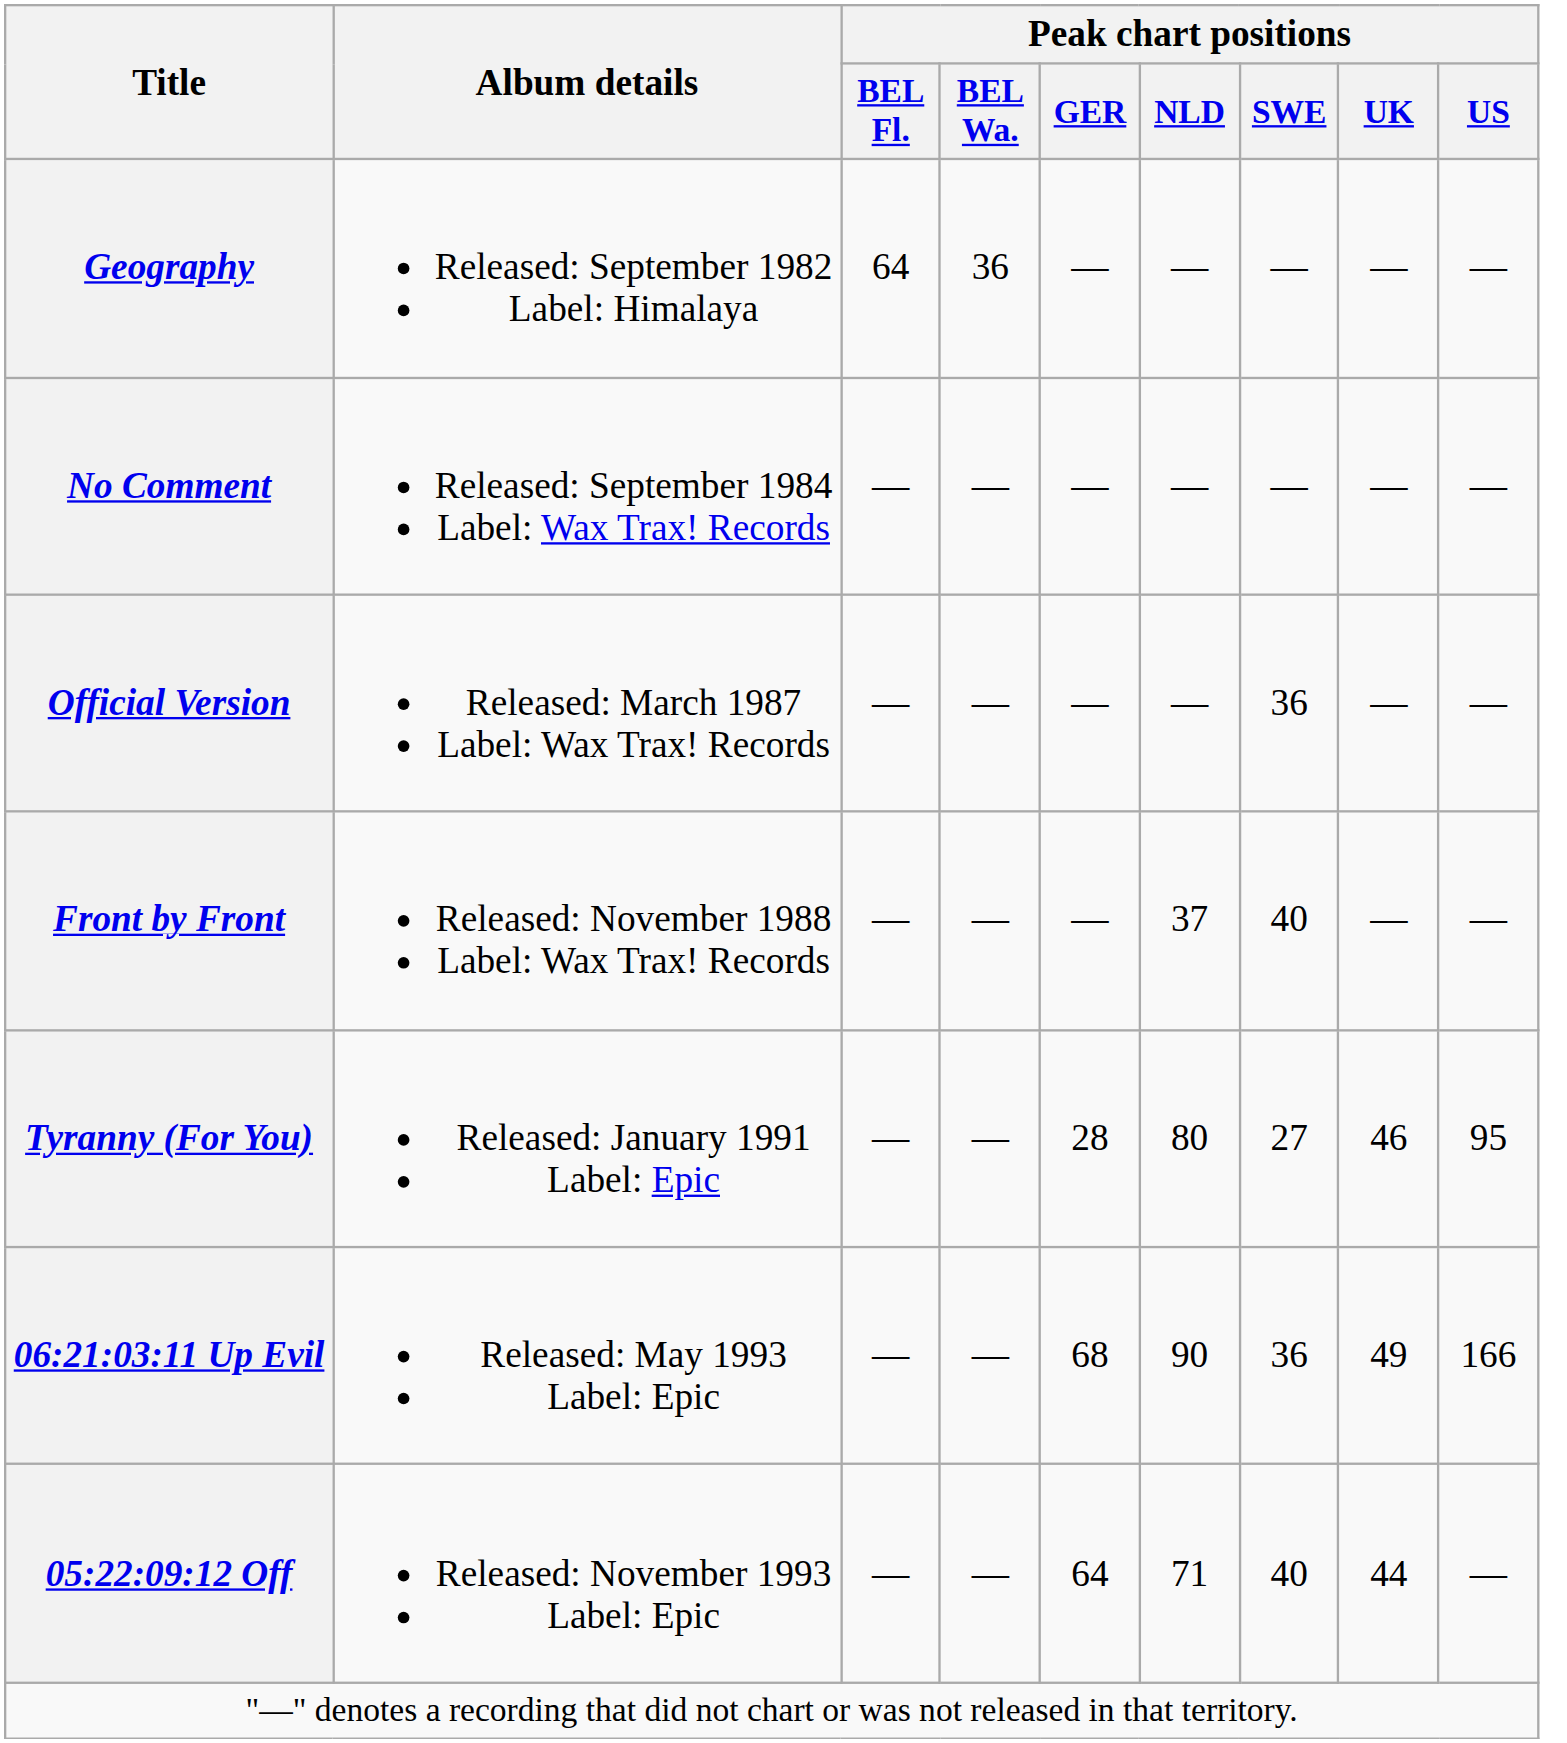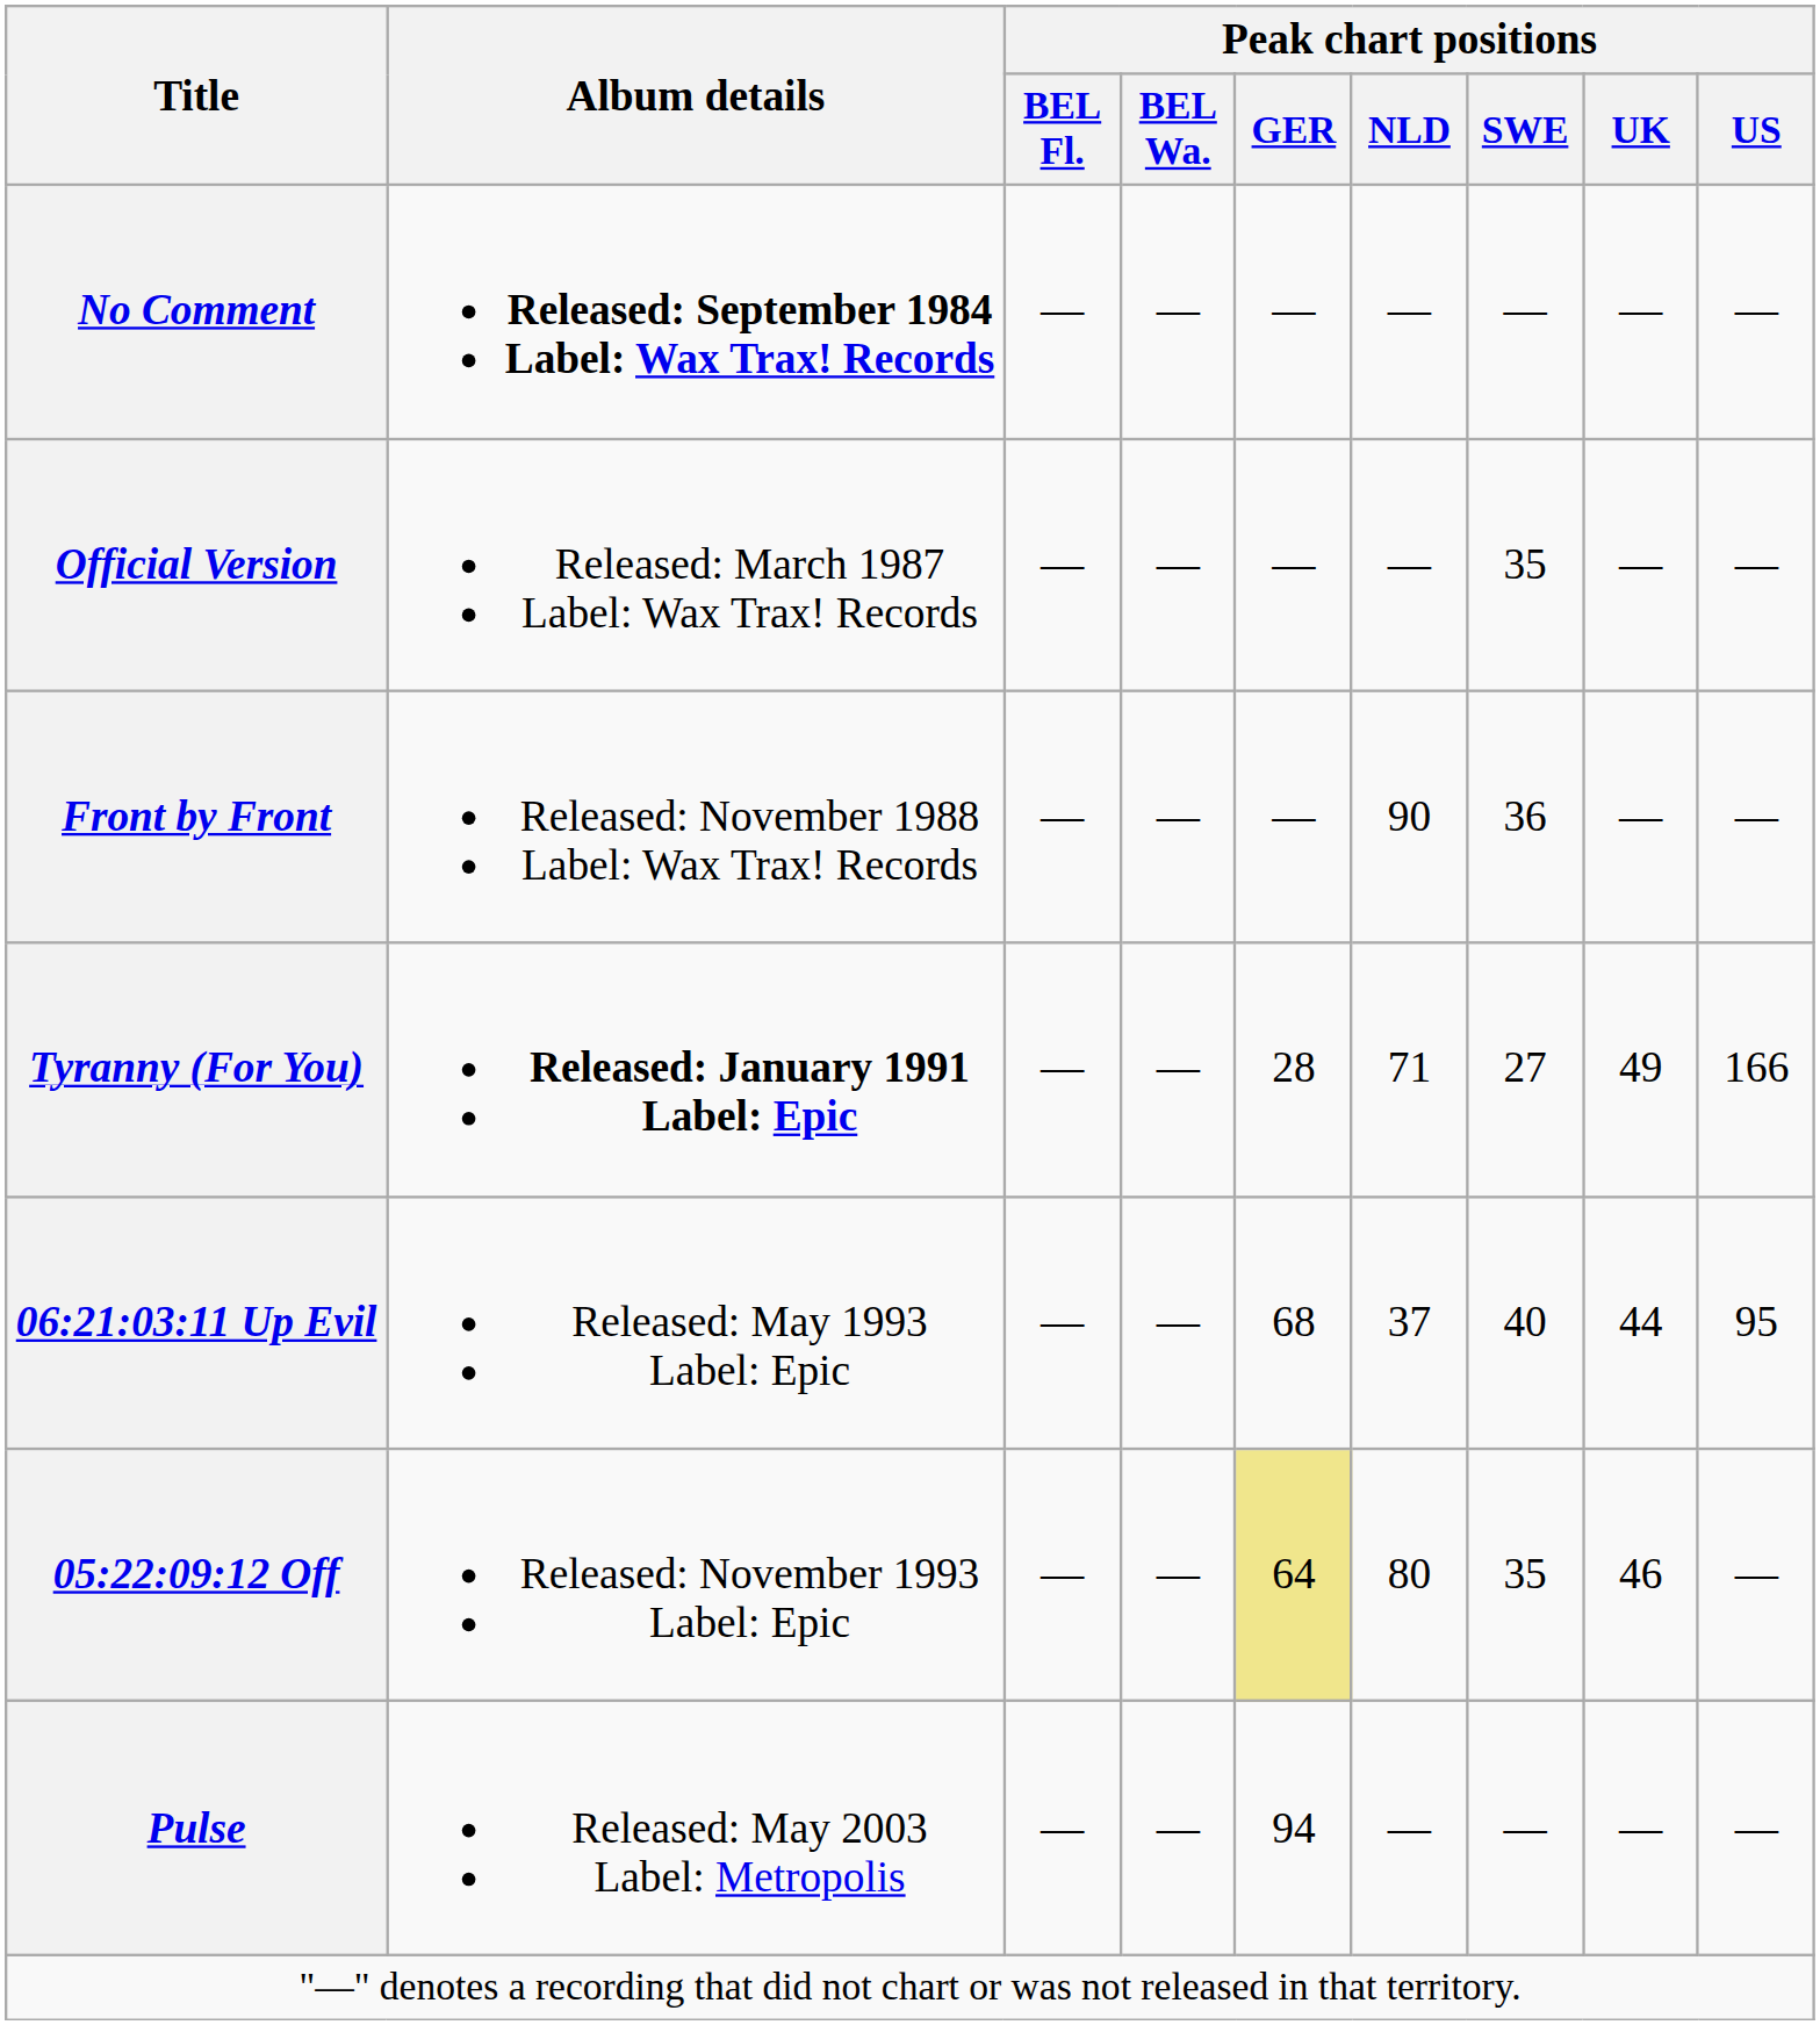- row: Geography | Released: September 1982 Label: Himalaya | 64 | 36 | — | — | — | — | —
No Comment | Album details: normal -> bold
Official Version | Peak chart positions / SWE: 36 -> 35
Front by Front | Peak chart positions / NLD: 37 -> 90
Front by Front | Peak chart positions / SWE: 40 -> 36
Tyranny (For You) | Album details: normal -> bold
Tyranny (For You) | Peak chart positions / NLD: 80 -> 71
Tyranny (For You) | Peak chart positions / UK: 46 -> 49
Tyranny (For You) | Peak chart positions / US: 95 -> 166
06:21:03:11 Up Evil | Peak chart positions / NLD: 90 -> 37
06:21:03:11 Up Evil | Peak chart positions / SWE: 36 -> 40
06:21:03:11 Up Evil | Peak chart positions / UK: 49 -> 44
06:21:03:11 Up Evil | Peak chart positions / US: 166 -> 95
05:22:09:12 Off | Peak chart positions / GER: no background -> khaki background
05:22:09:12 Off | Peak chart positions / NLD: 71 -> 80
05:22:09:12 Off | Peak chart positions / SWE: 40 -> 35
05:22:09:12 Off | Peak chart positions / UK: 44 -> 46
+ row: Pulse | Released: May 2003 Label: Metropolis | — | — | 94 | — | — | — | —
